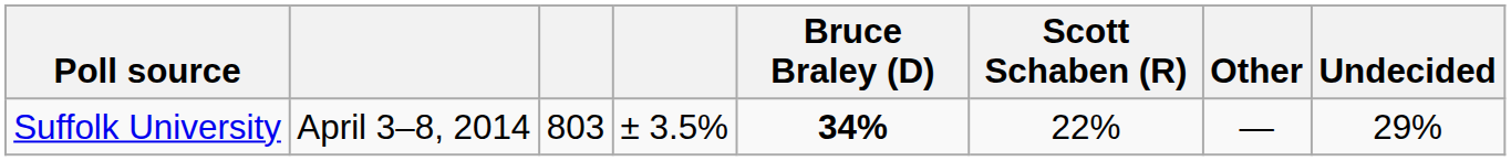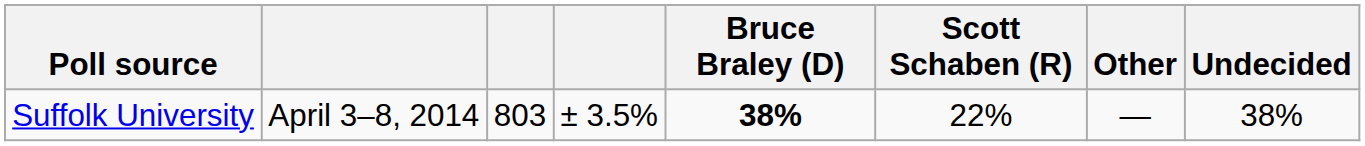Suffolk University | Bruce Braley (D): 34% -> 38%
Suffolk University | Undecided: 29% -> 38%
